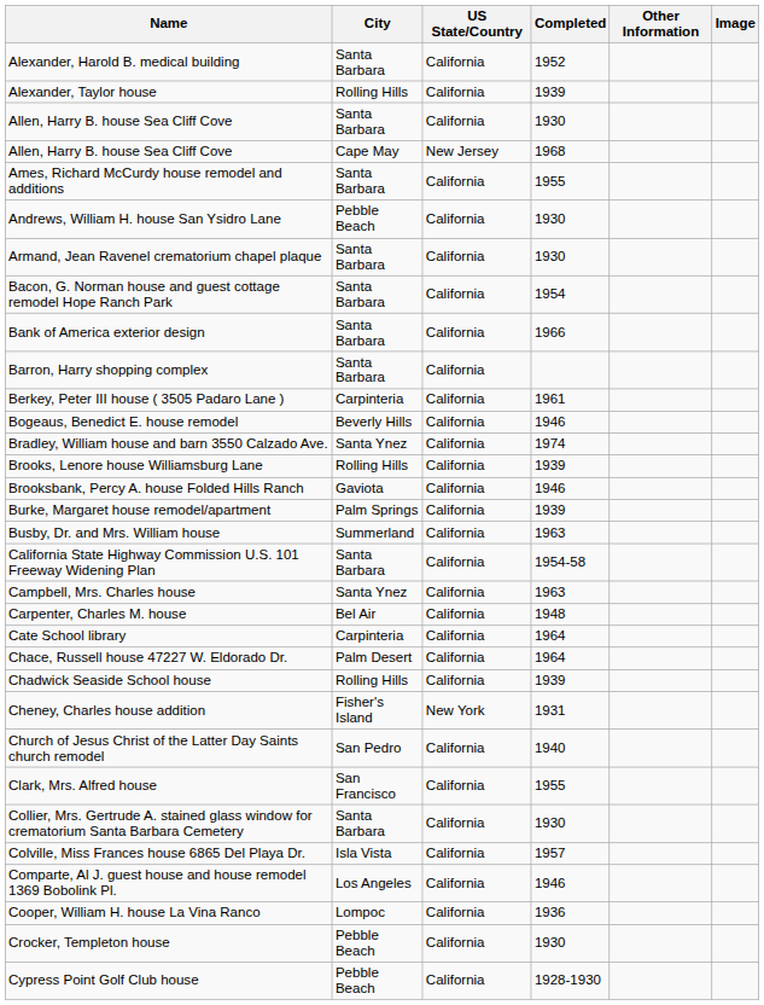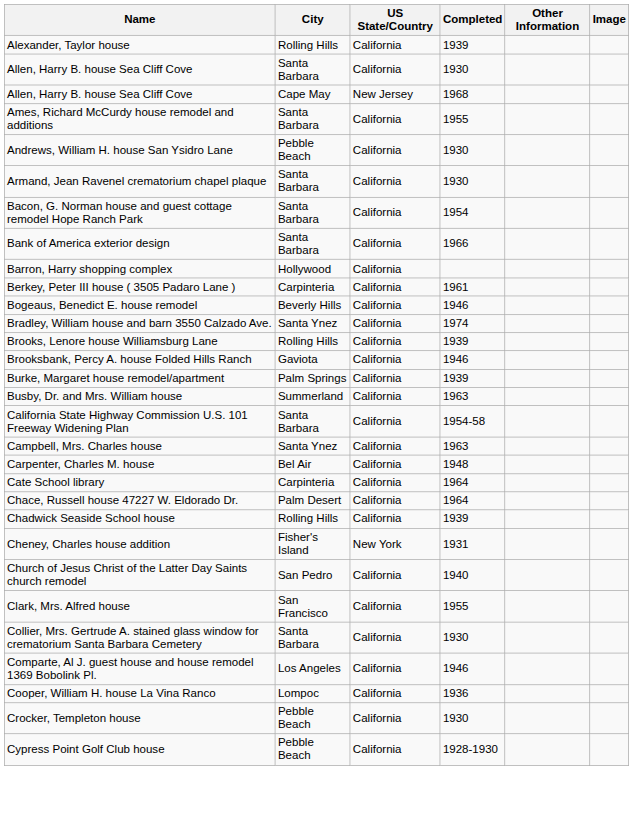- row: Alexander, Harold B. medical building | Santa Barbara | California | 1952
Barron, Harry shopping complex | City: Santa Barbara -> Hollywood
- row: Colville, Miss Frances house 6865 Del Playa Dr. | Isla Vista | California | 1957
